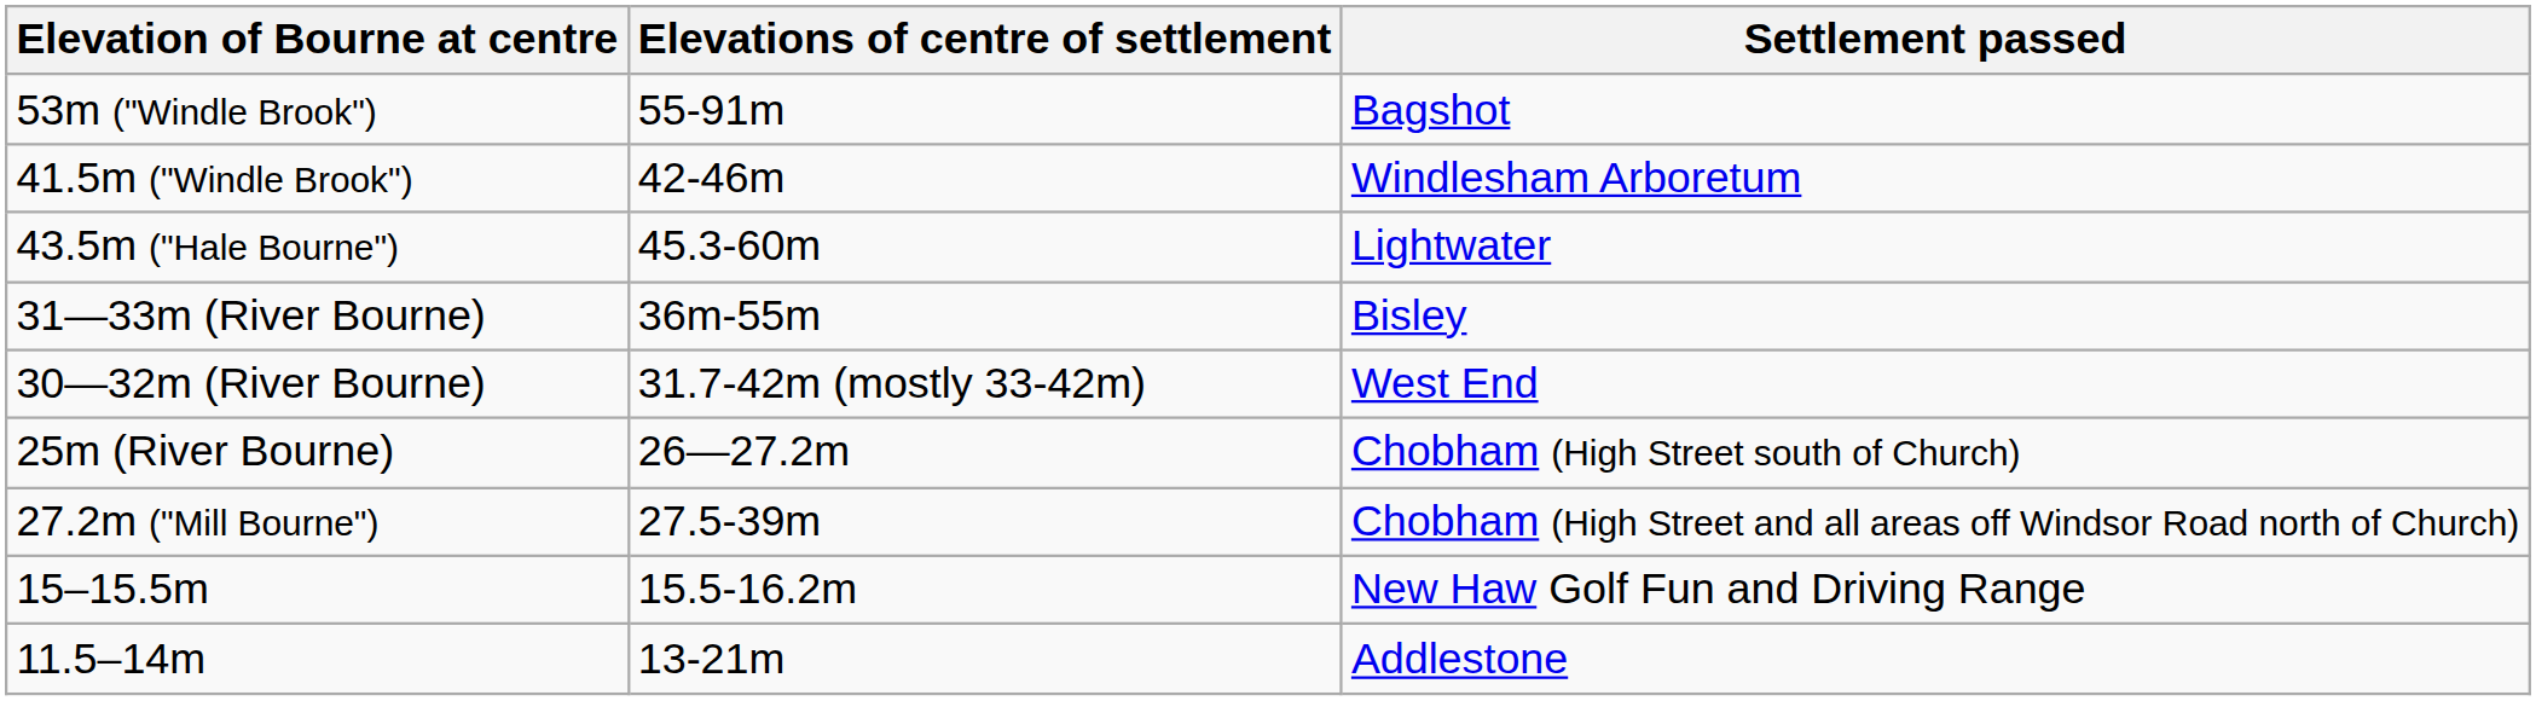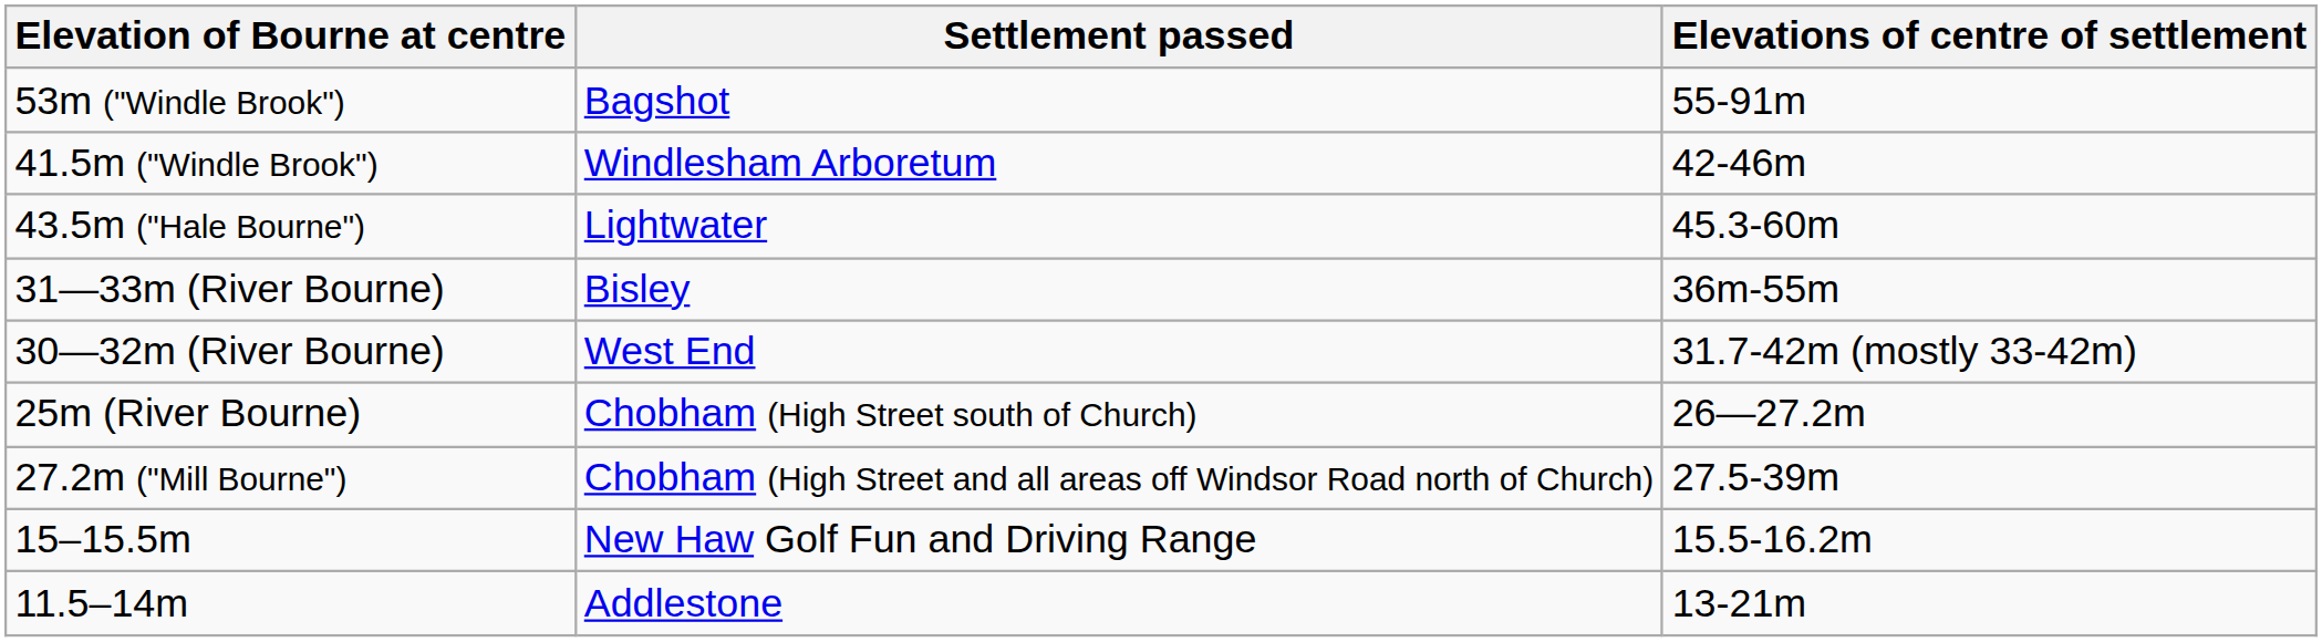columns swapped: Settlement passed <-> Elevations of centre of settlement
